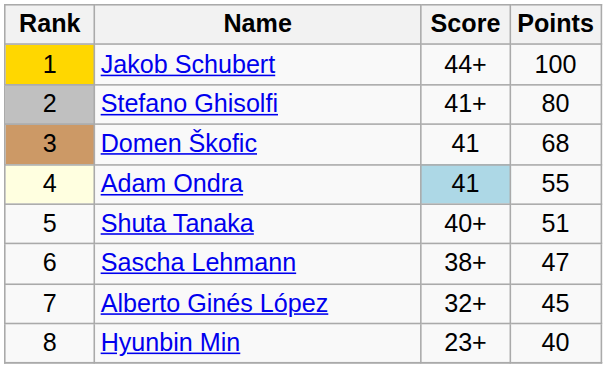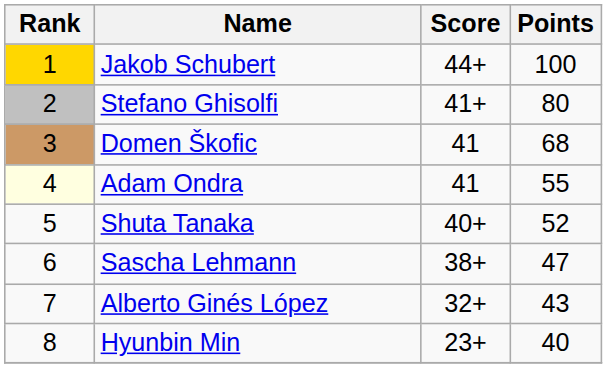Adam Ondra | Score: lightblue background -> no background
Shuta Tanaka | Points: 51 -> 52
Alberto Ginés López | Points: 45 -> 43
